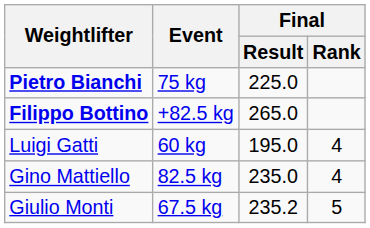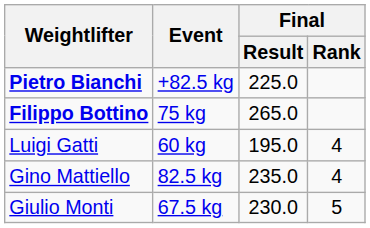Pietro Bianchi | Event: 75 kg -> +82.5 kg
Filippo Bottino | Event: +82.5 kg -> 75 kg
Giulio Monti | Final / Result: 235.2 -> 230.0
